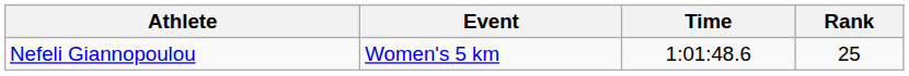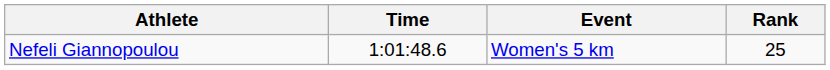columns swapped: Event <-> Time
